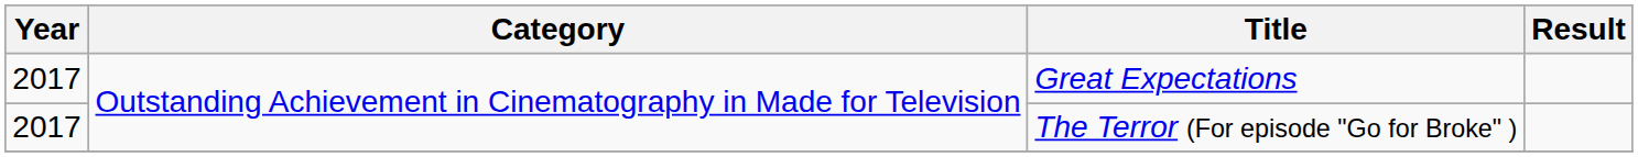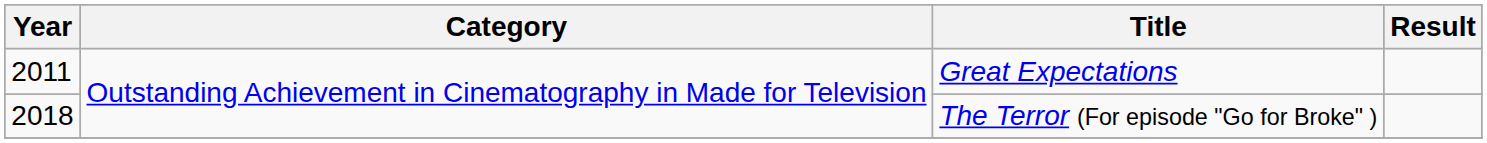Great Expectations | Year: 2017 -> 2011
The Terror (For episode "Go for Broke" ) | Year: 2017 -> 2018
